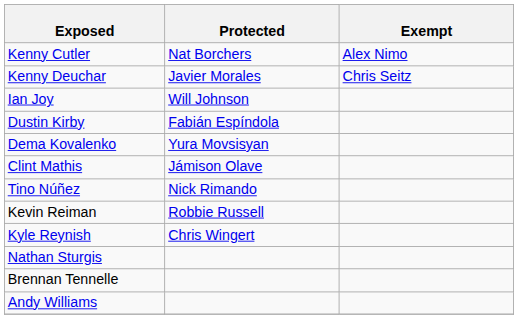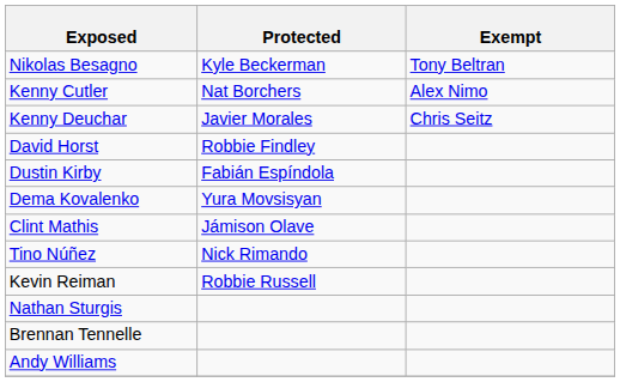+ row: Nikolas Besagno | Kyle Beckerman | Tony Beltran
+ row: David Horst | Robbie Findley
- row: Ian Joy | Will Johnson
- row: Kyle Reynish | Chris Wingert
